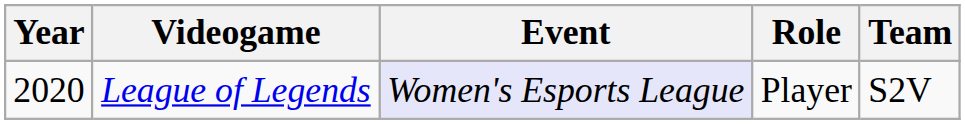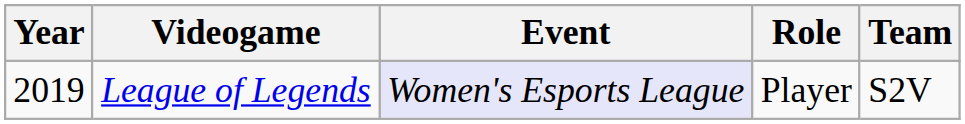League of Legends | Year: 2020 -> 2019
